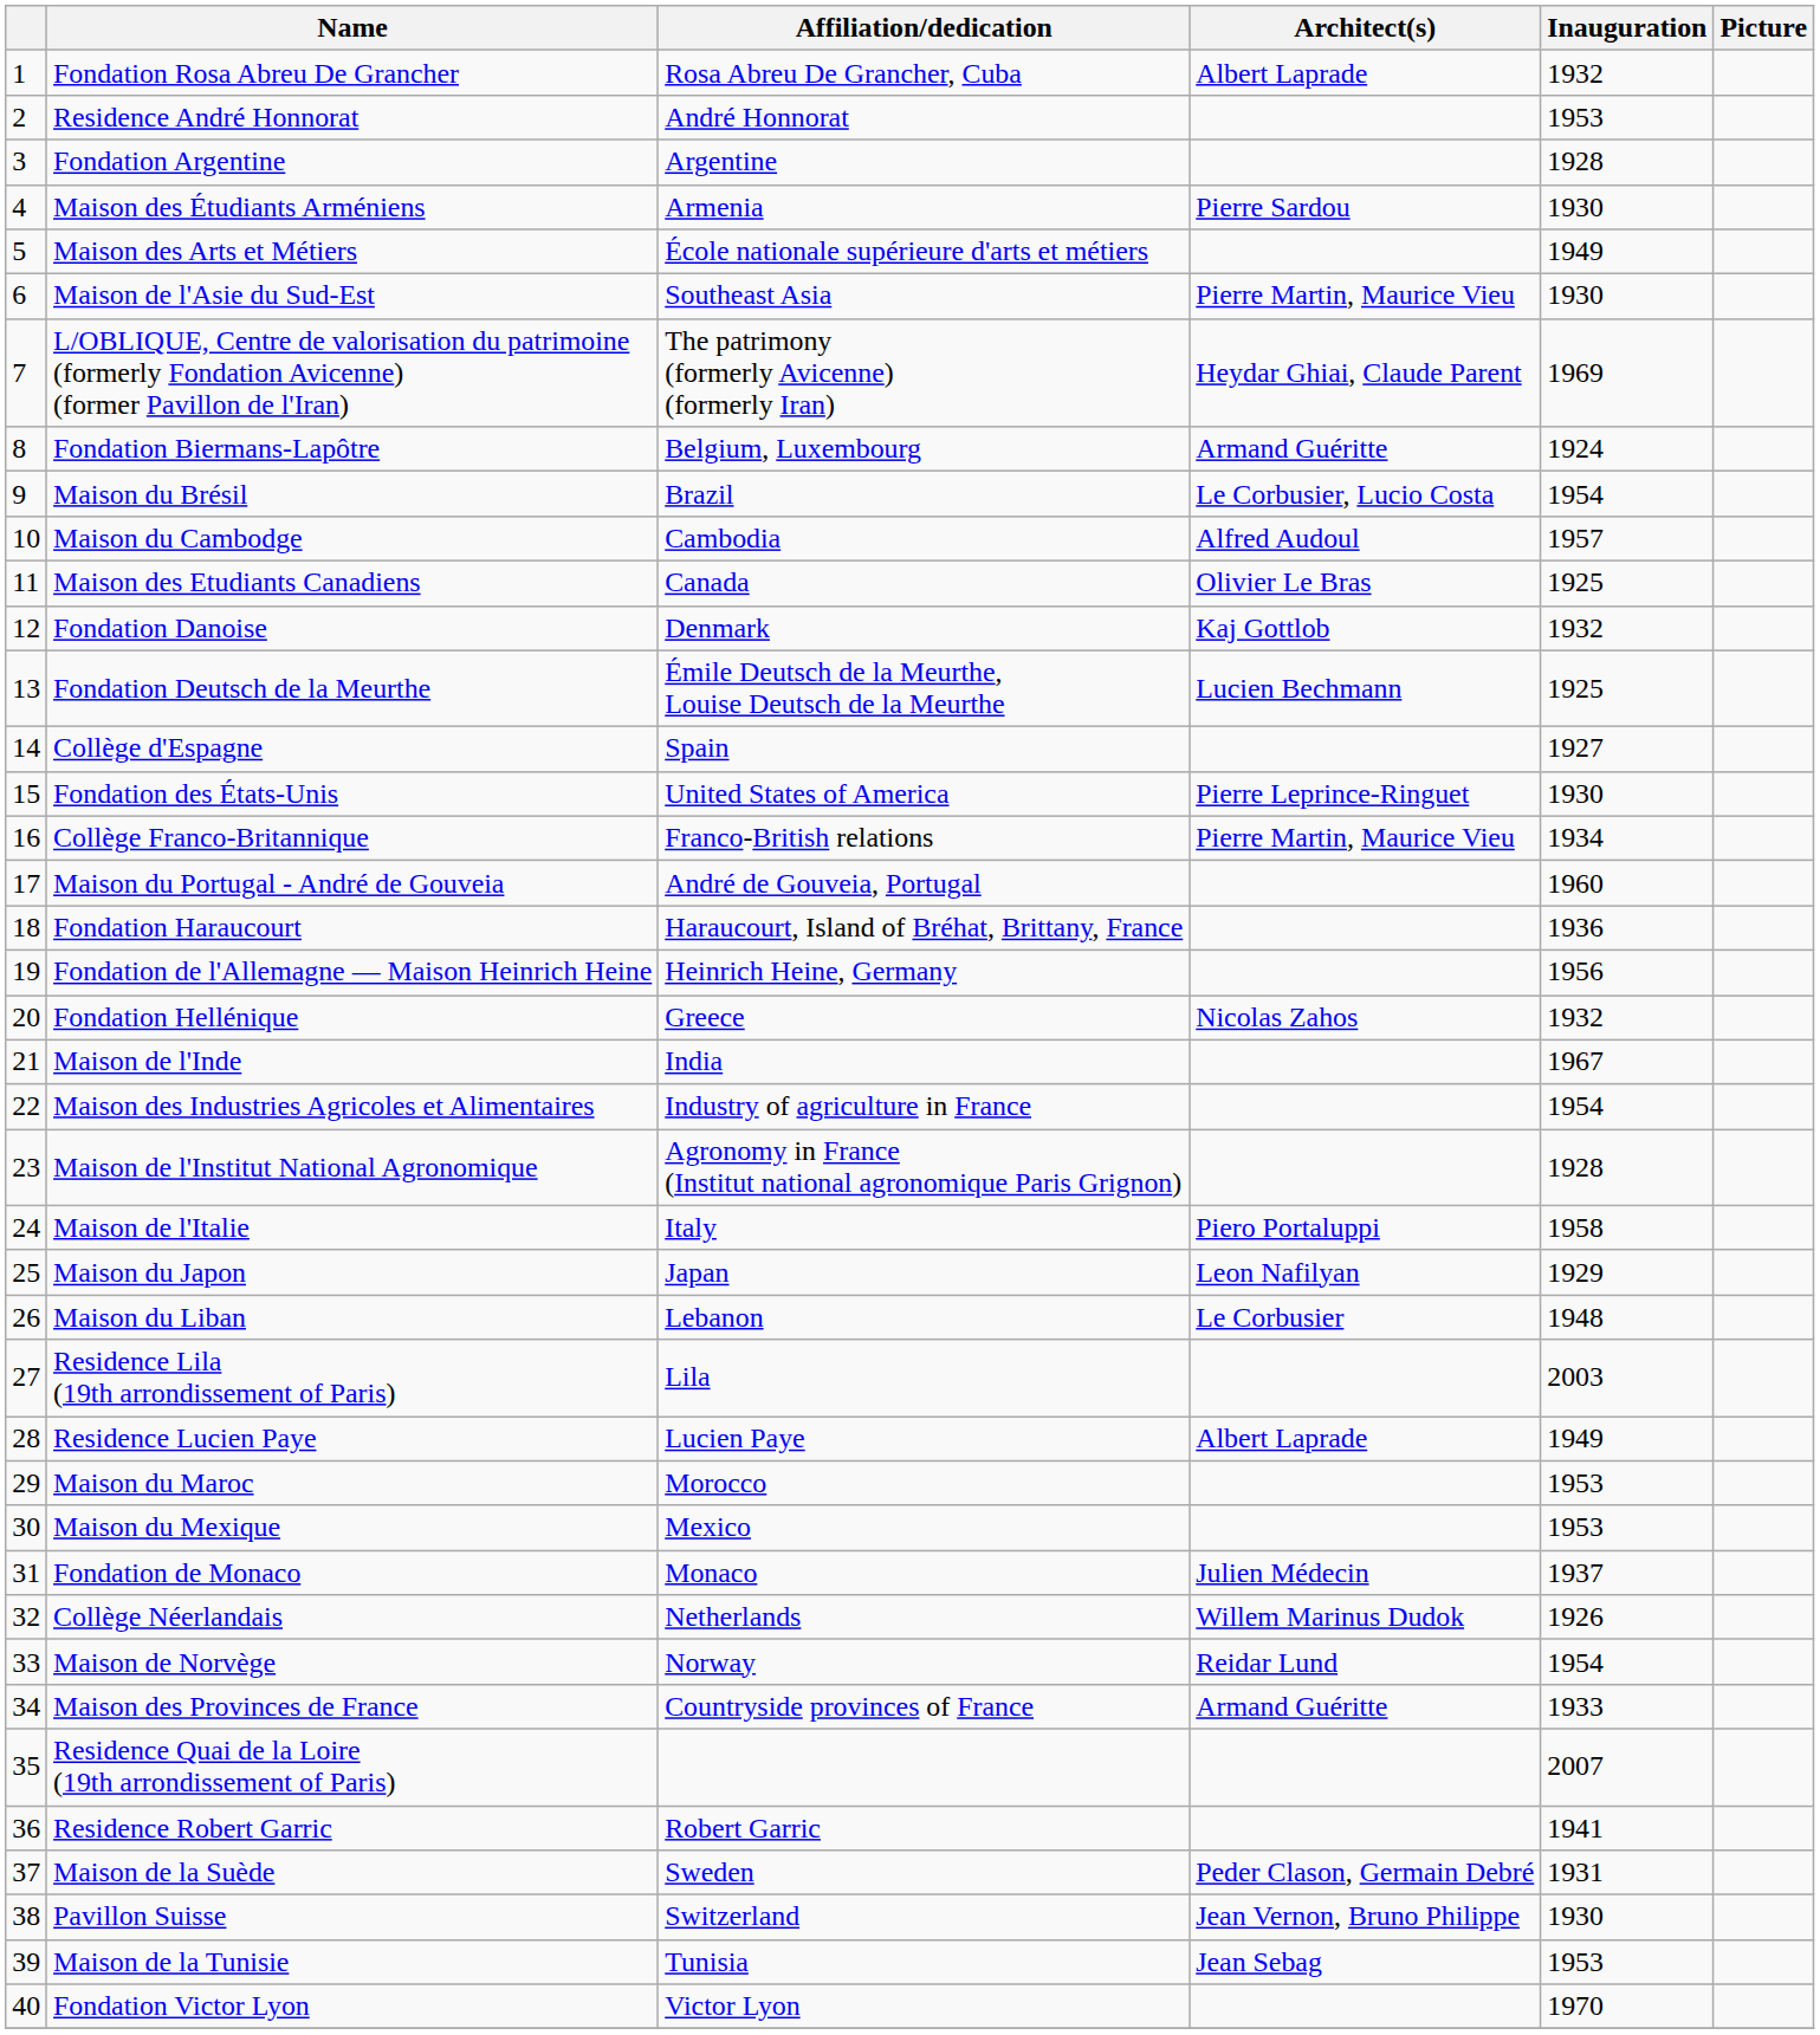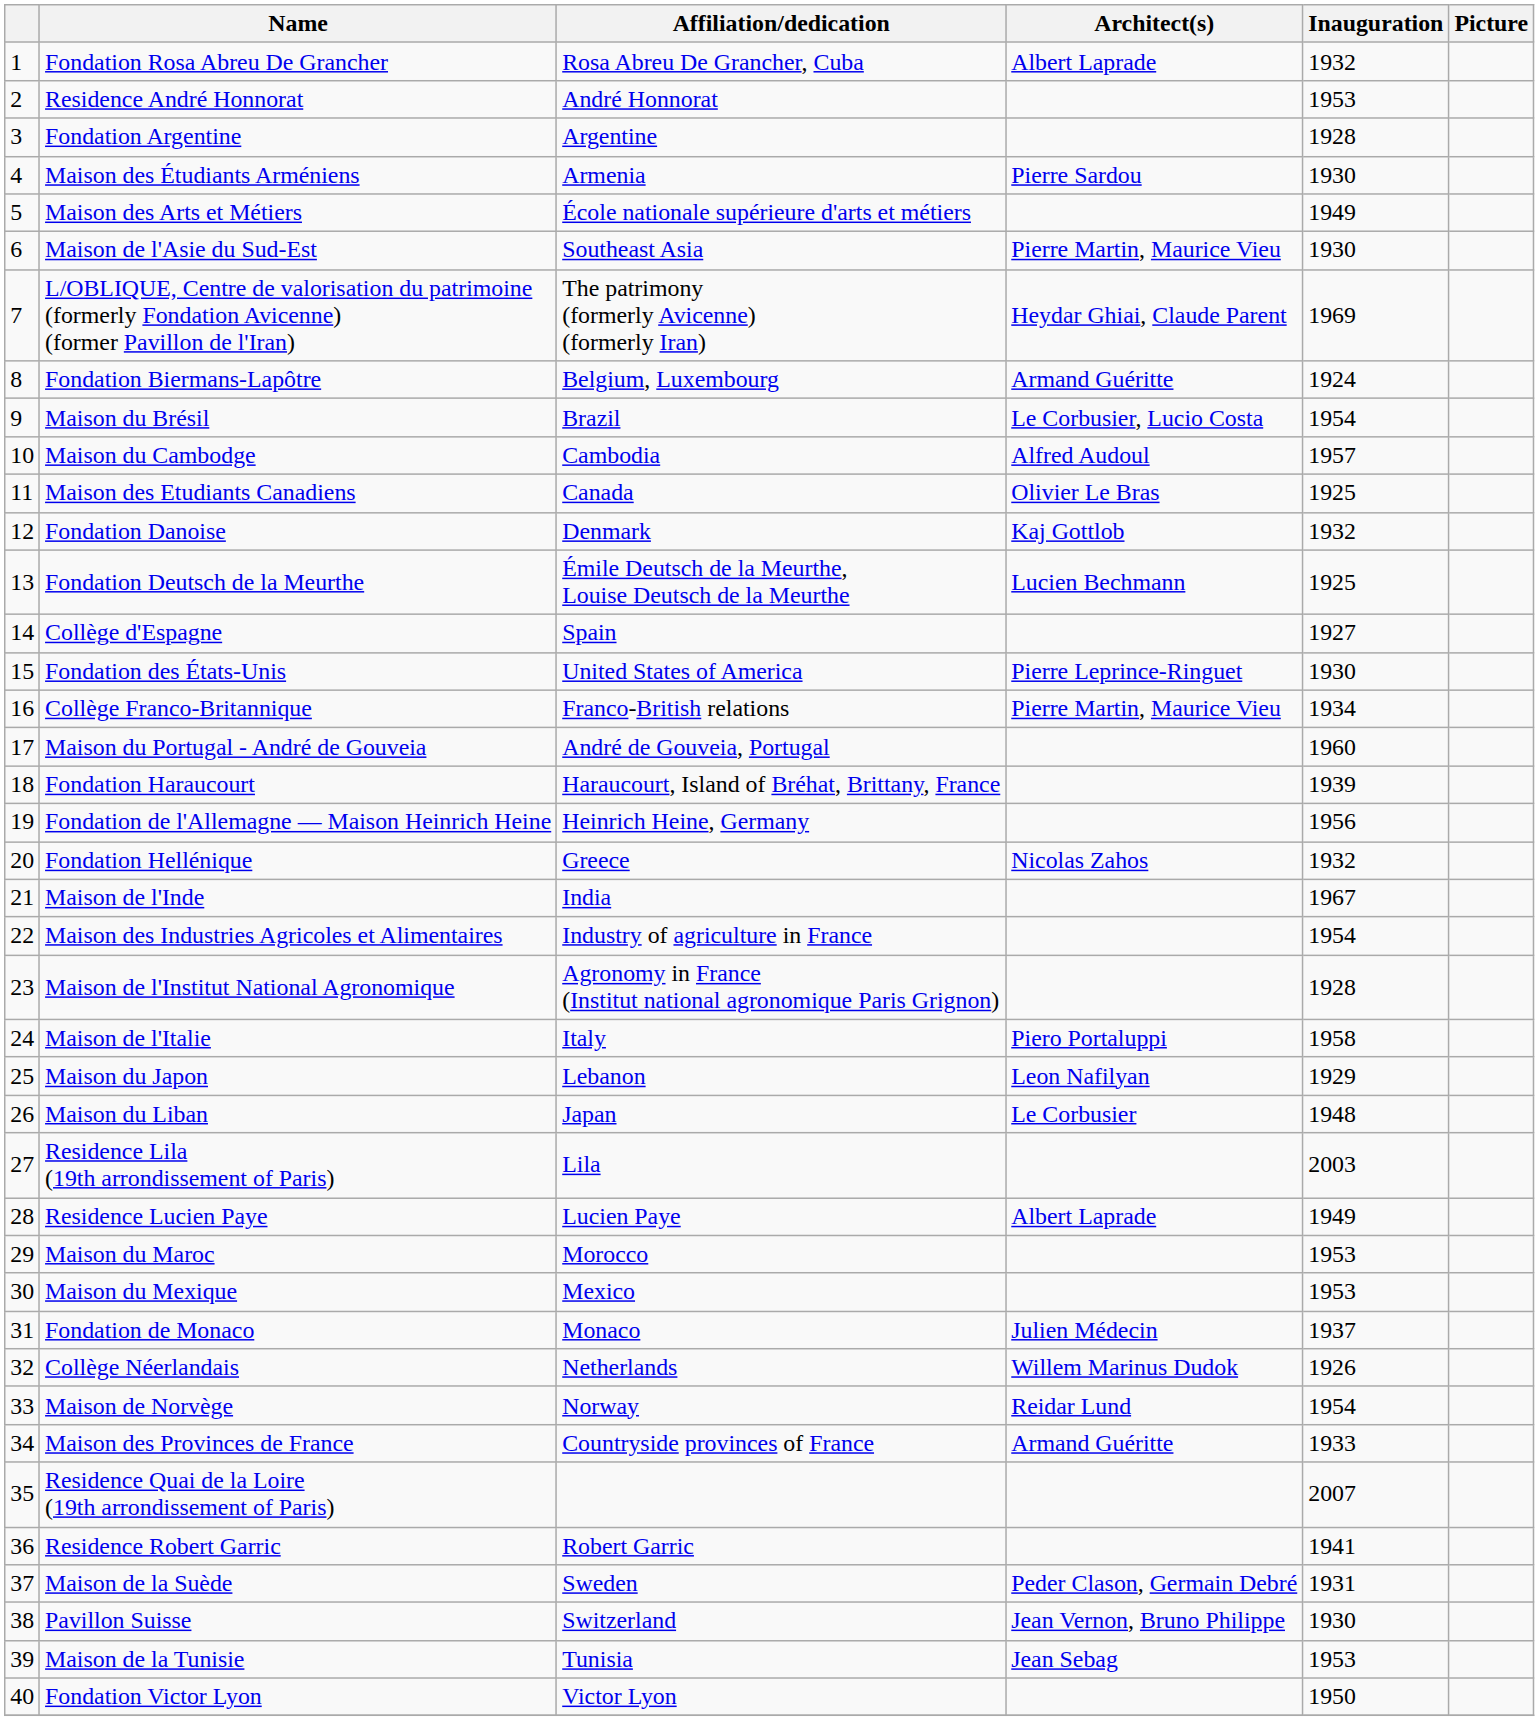Fondation Haraucourt | Inauguration: 1936 -> 1939
Maison du Japon | Affiliation/dedication: Japan -> Lebanon
Maison du Liban | Affiliation/dedication: Lebanon -> Japan
Fondation Victor Lyon | Inauguration: 1970 -> 1950
